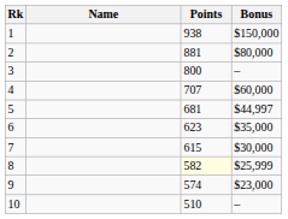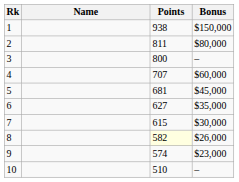2 | Points: 881 -> 811
5 | Bonus: $44,997 -> $45,000
6 | Points: 623 -> 627
8 | Bonus: $25,999 -> $26,000
